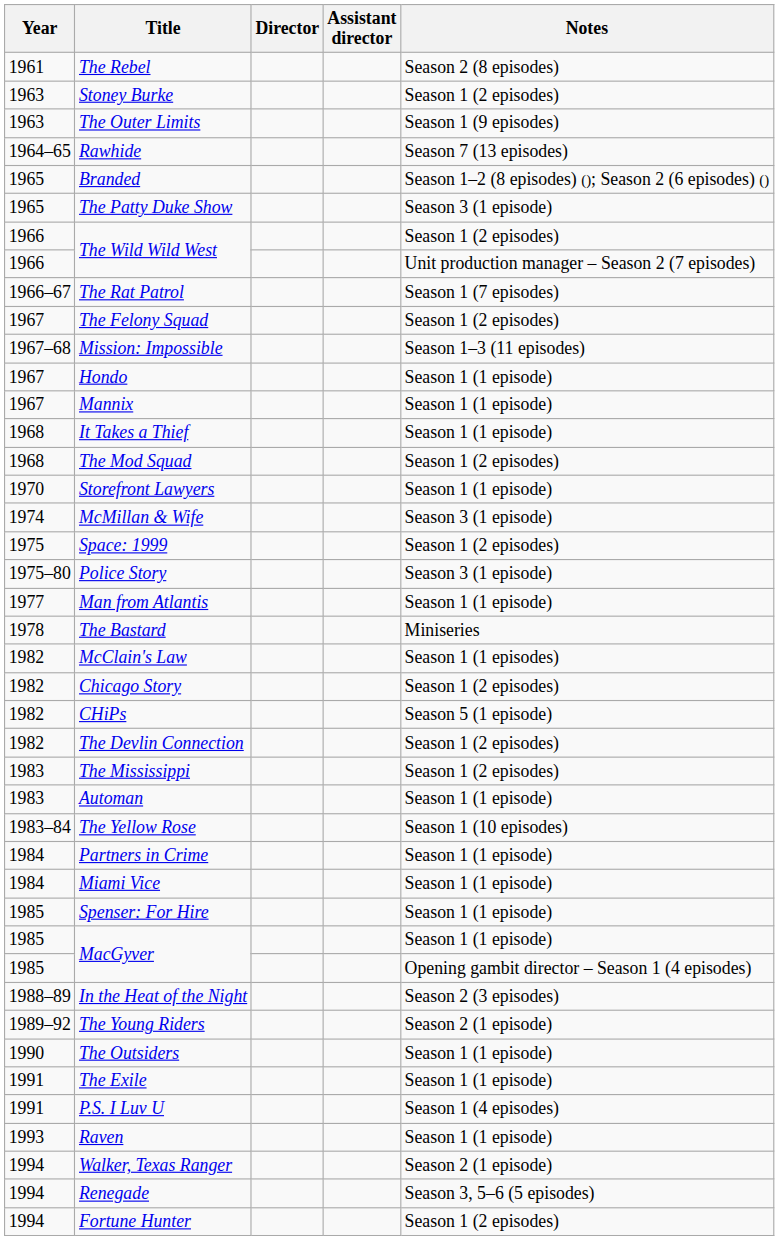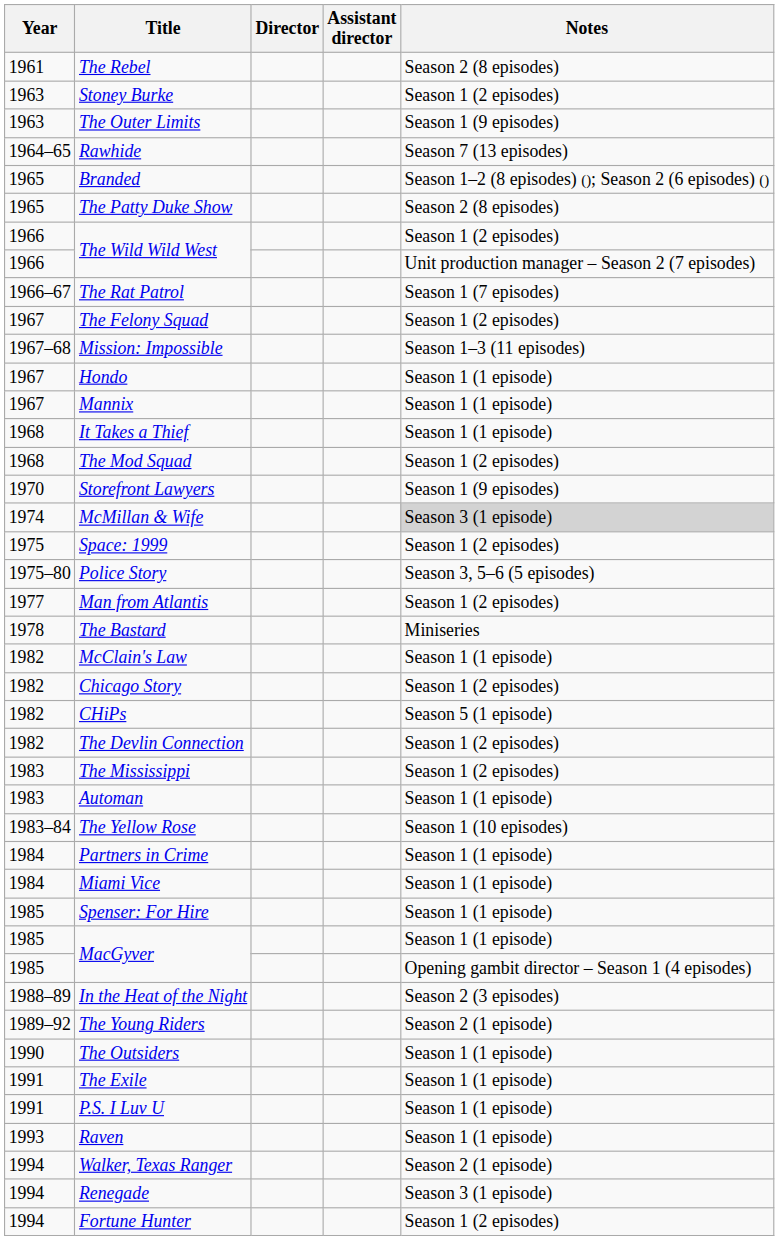The Patty Duke Show | Notes: Season 3 (1 episode) -> Season 2 (8 episodes)
Storefront Lawyers | Notes: Season 1 (1 episode) -> Season 1 (9 episodes)
McMillan & Wife | Notes: no background -> lightgrey background
Police Story | Notes: Season 3 (1 episode) -> Season 3, 5–6 (5 episodes)
Man from Atlantis | Notes: Season 1 (1 episode) -> Season 1 (2 episodes)
McClain's Law | Notes: Season 1 (1 episodes) -> Season 1 (1 episode)
P.S. I Luv U | Notes: Season 1 (4 episodes) -> Season 1 (1 episode)
Renegade | Notes: Season 3, 5–6 (5 episodes) -> Season 3 (1 episode)
